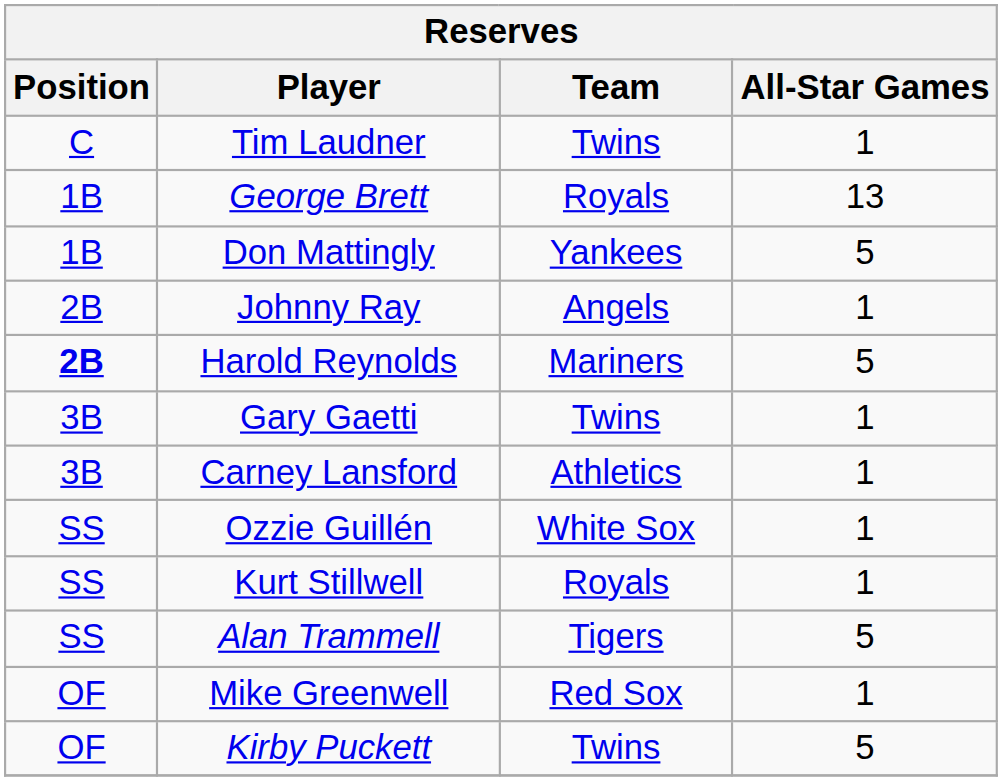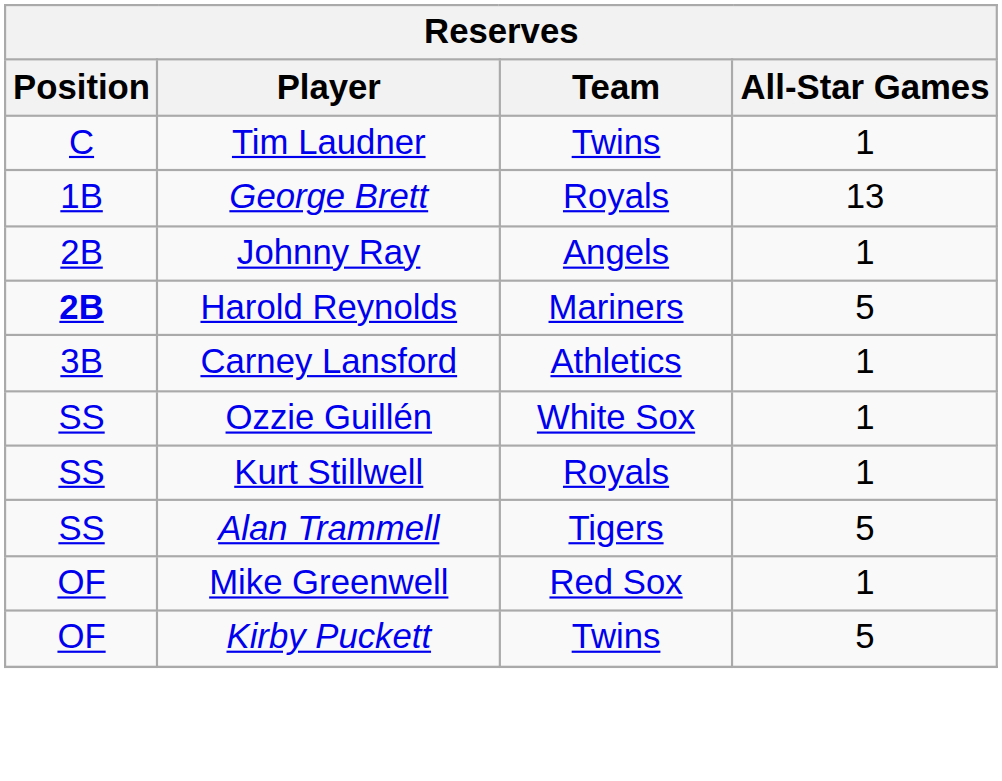- row: 1B | Don Mattingly | Yankees | 5
- row: 3B | Gary Gaetti | Twins | 1
